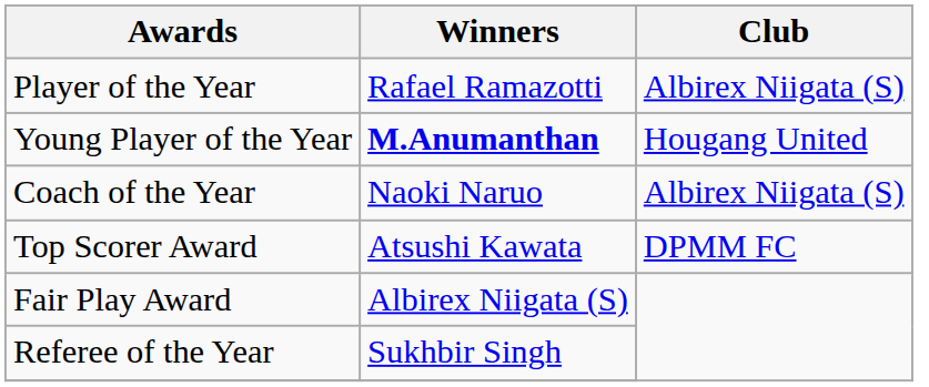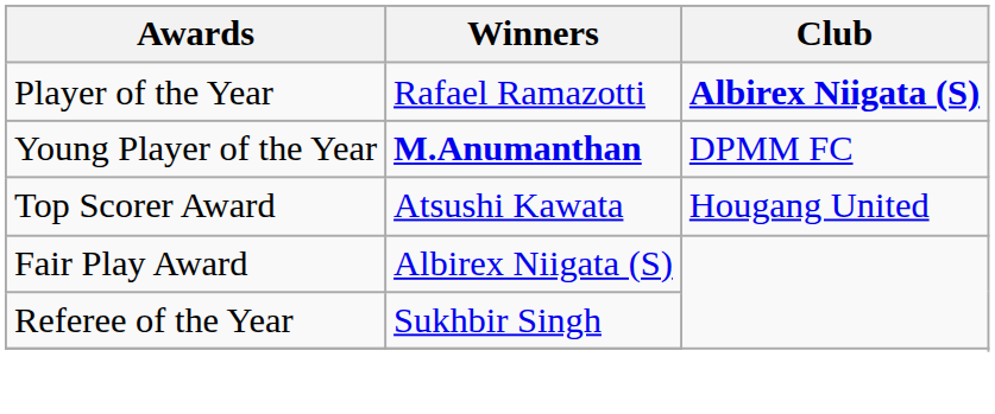Player of the Year | Club: normal -> bold
Young Player of the Year | Club: Hougang United -> DPMM FC
- row: Coach of the Year | Naoki Naruo | Albirex Niigata (S)
Top Scorer Award | Club: DPMM FC -> Hougang United
